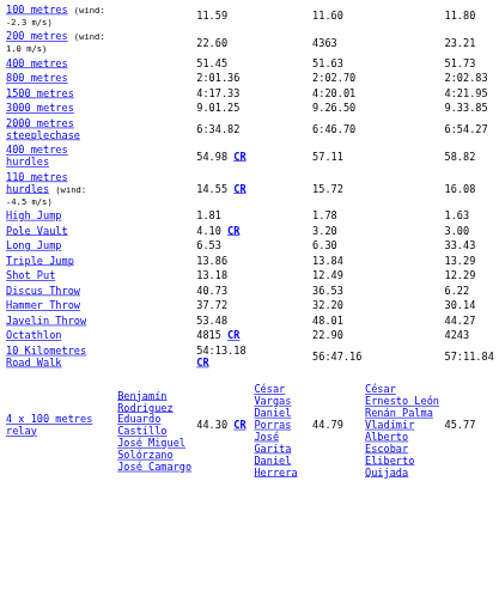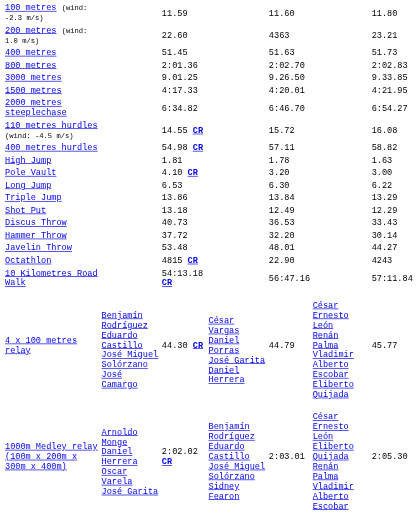rows swapped: 1500 metres <-> 3000 metres
rows swapped: 110 metres hurdles (wind: -4.5 m/s) <-> 400 metres hurdles
Long Jump | column 7: 33.43 -> 6.22
Discus Throw | column 7: 6.22 -> 33.43
+ row: 1000m Medley relay (100m x 200m x 300m x 400m) | Arnoldo Monge Daniel Herrera Oscar Varela José Garita | 2:02.02 CR | Benjamín Rodríguez Eduardo Castillo José Miguel Solórzano Sidney Fearon | 2:03.01 | César Ernesto León Eliberto Quijada Renán Palma Vladimir Alberto Escobar | 2:05.30
